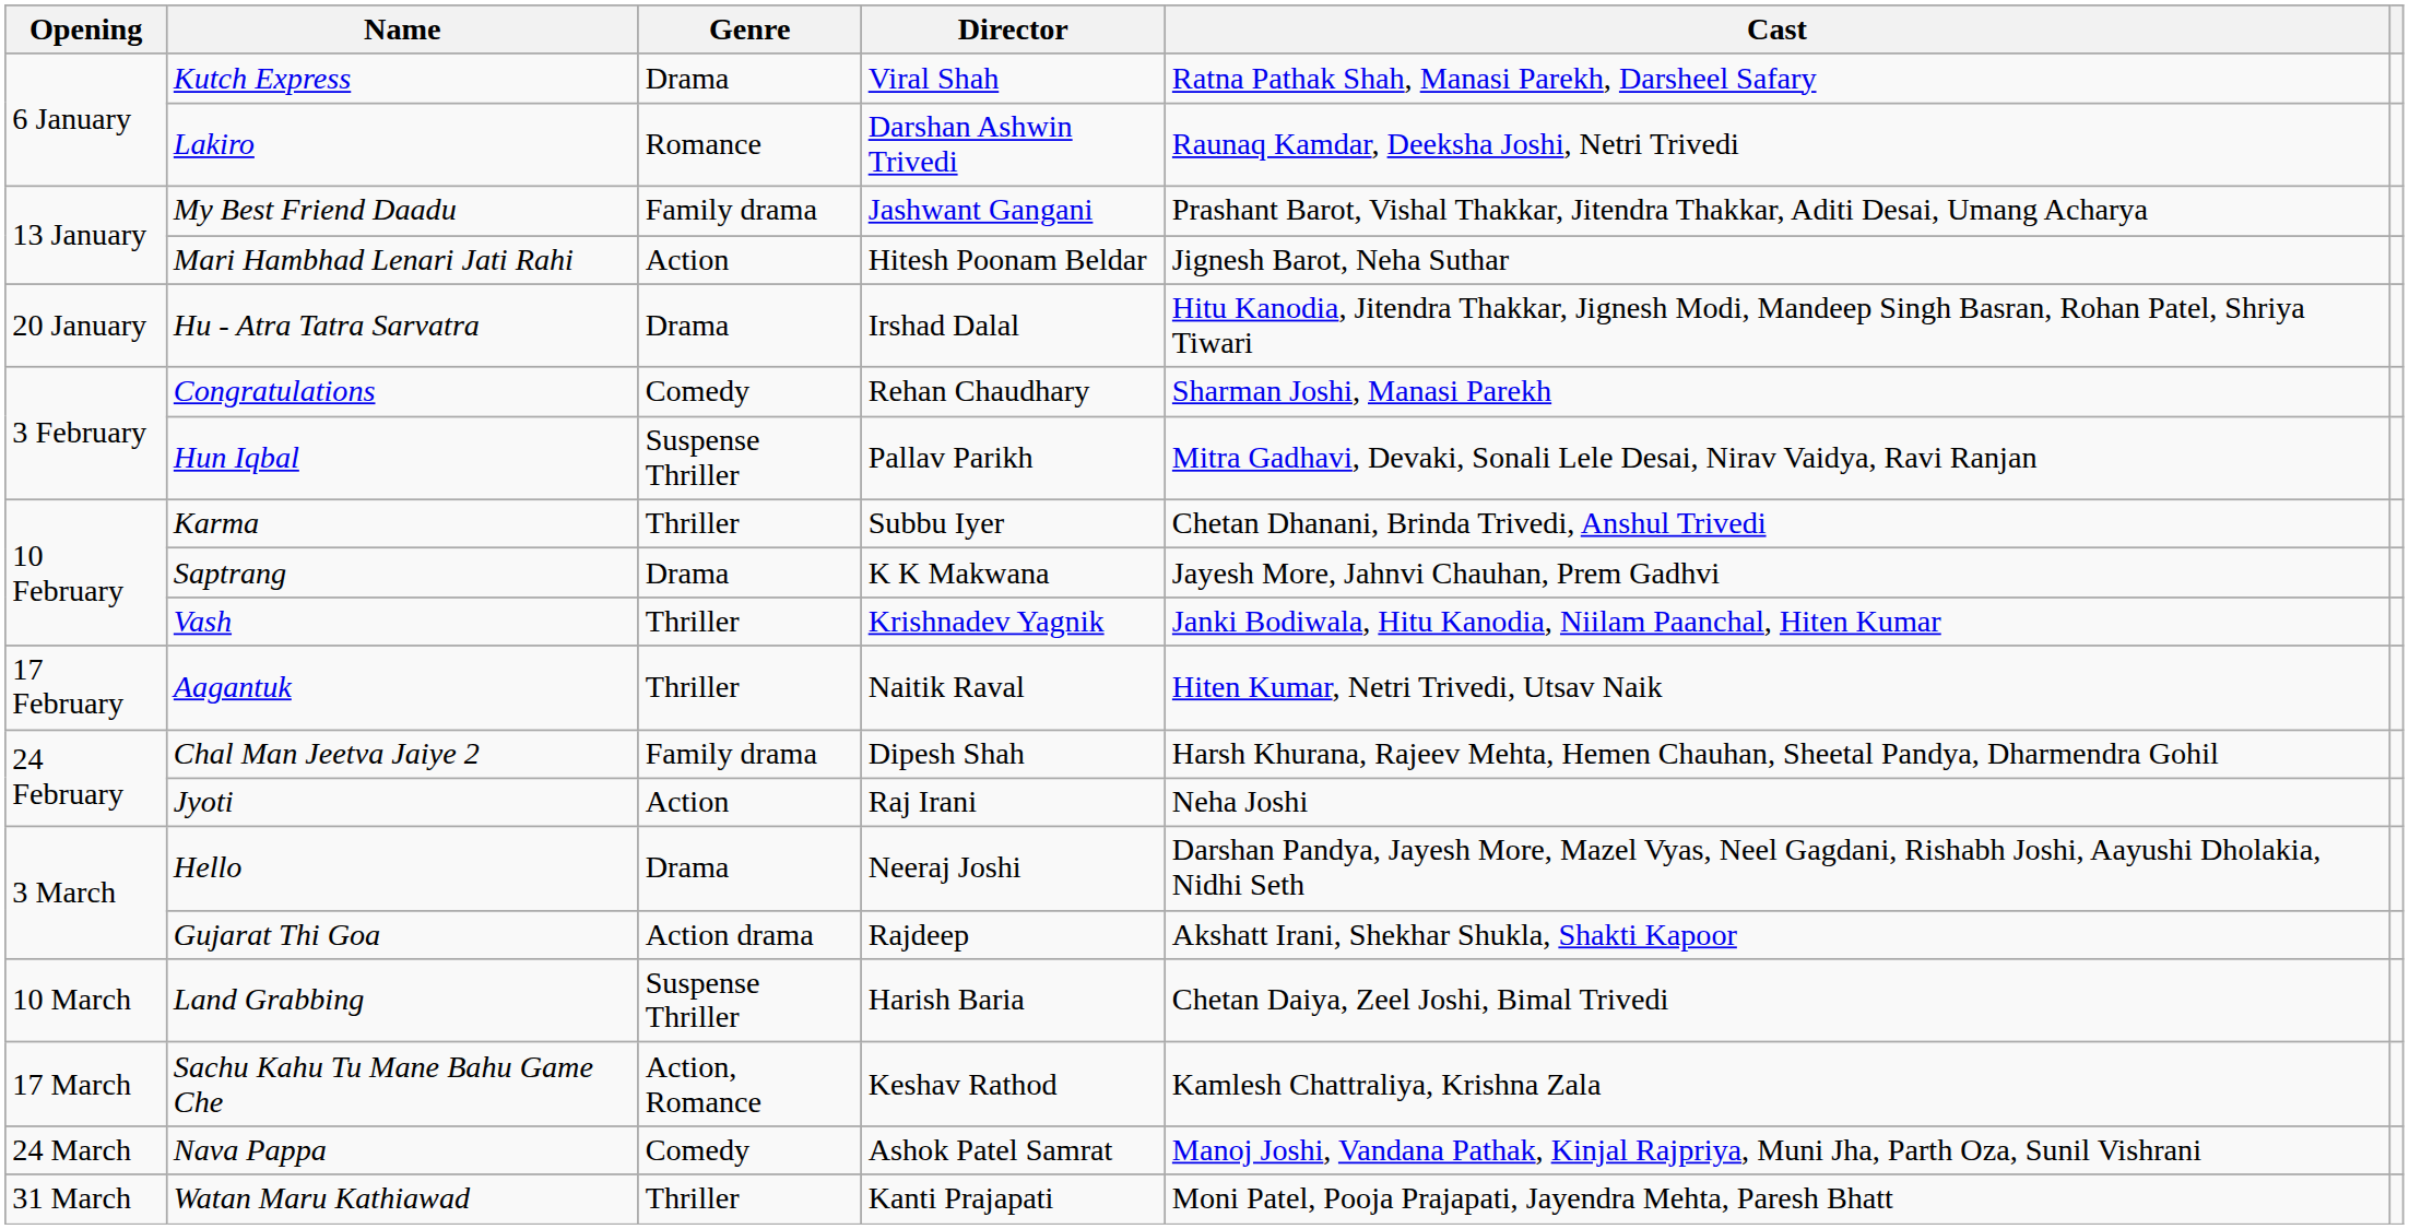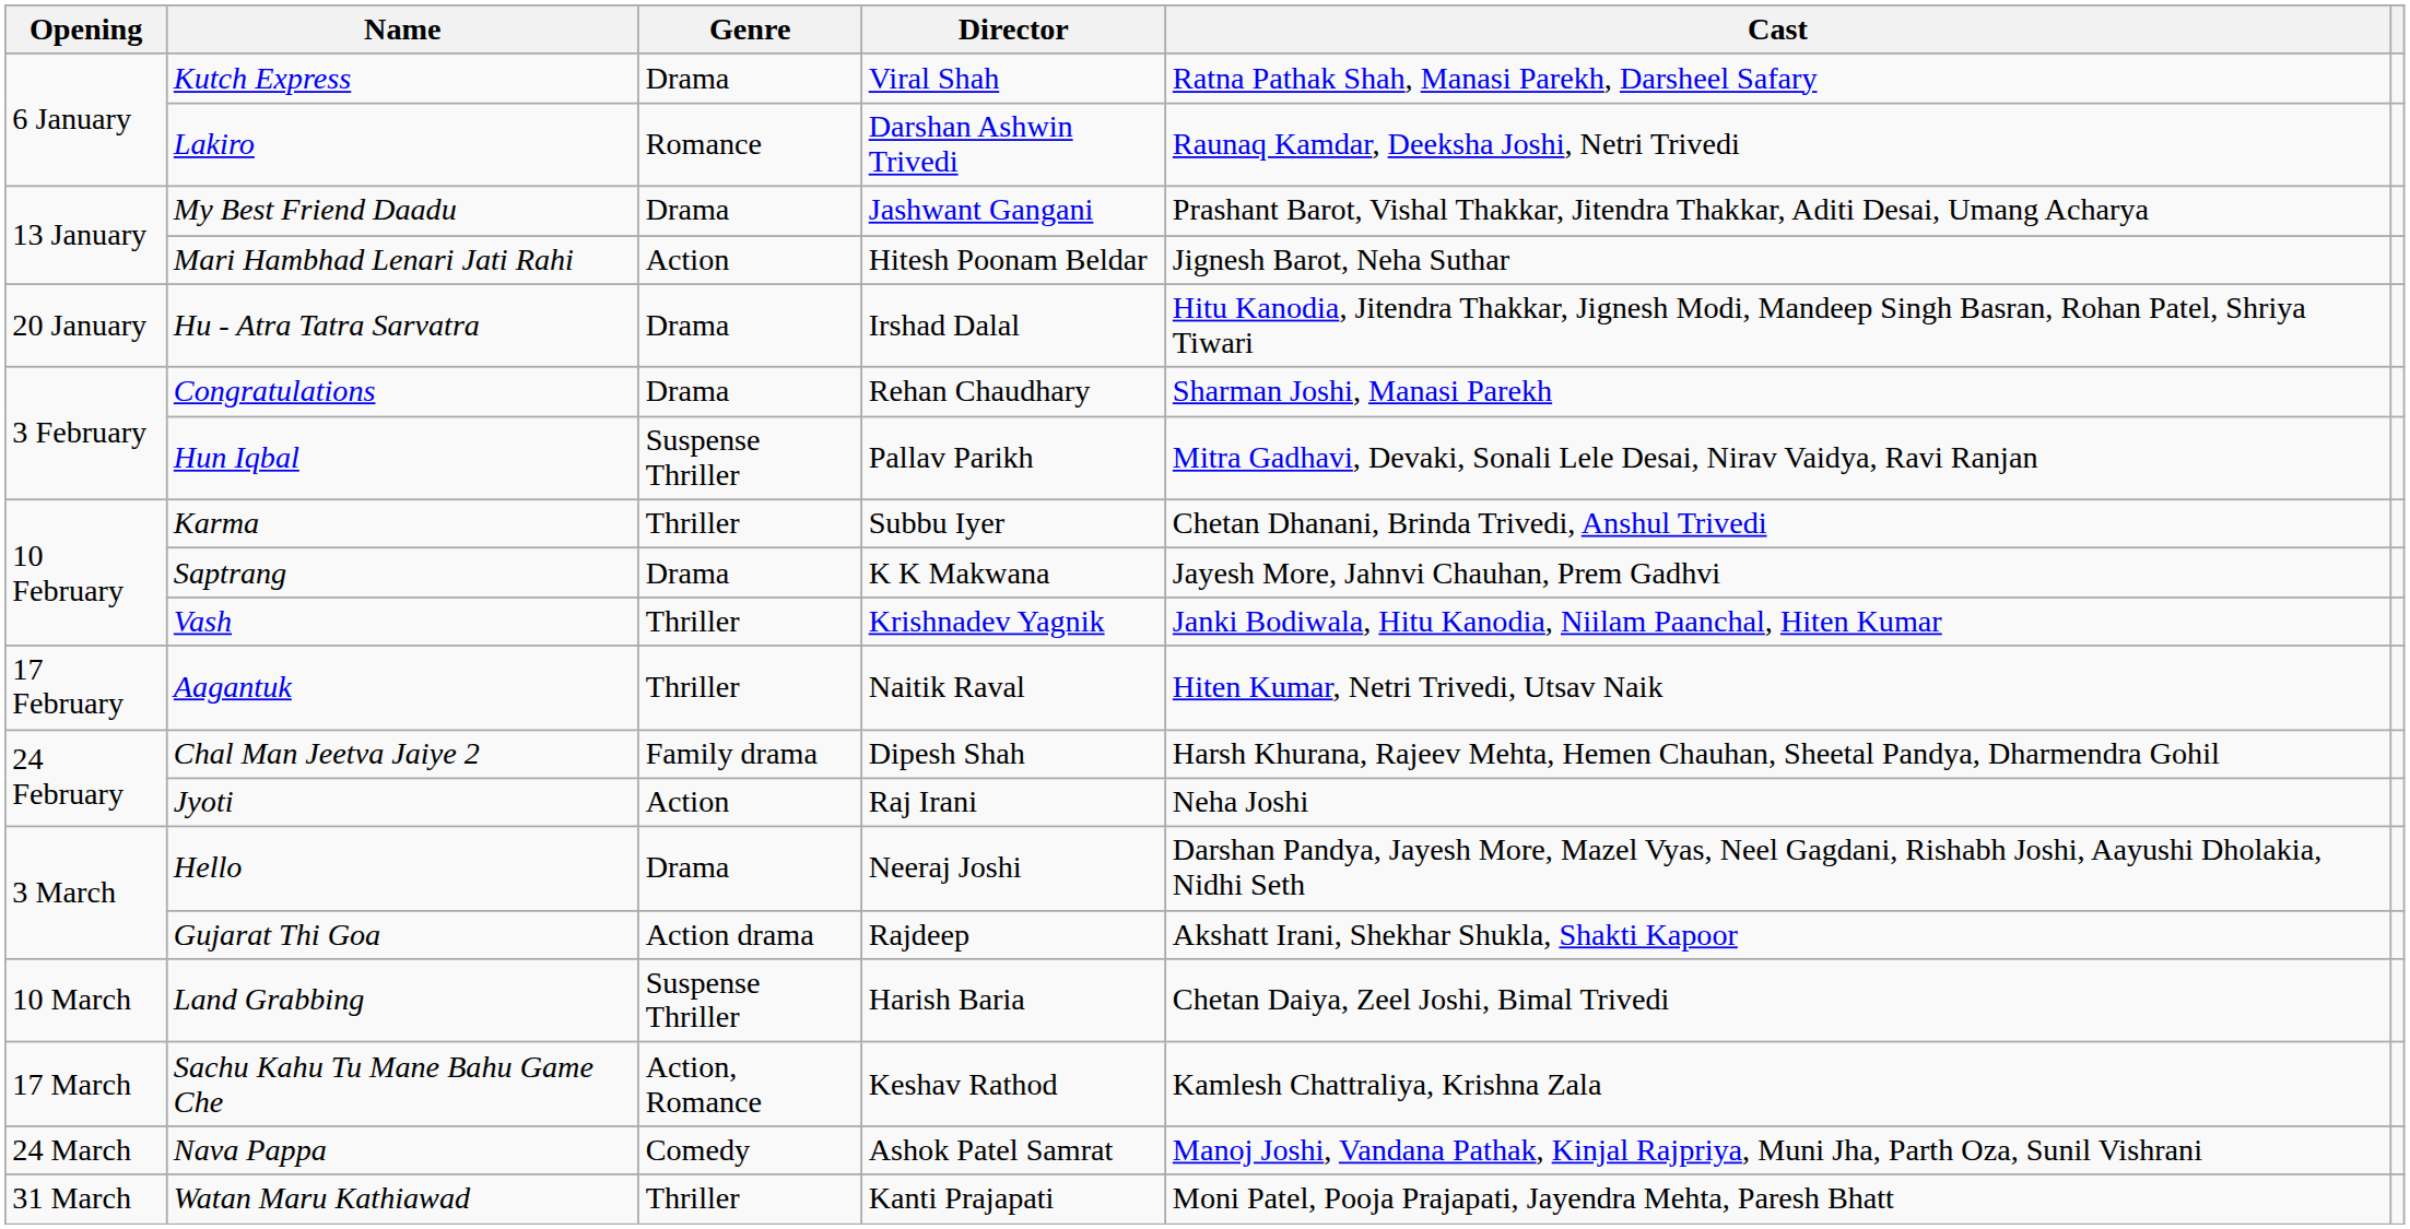My Best Friend Daadu | Genre: Family drama -> Drama
Congratulations | Genre: Comedy -> Drama
